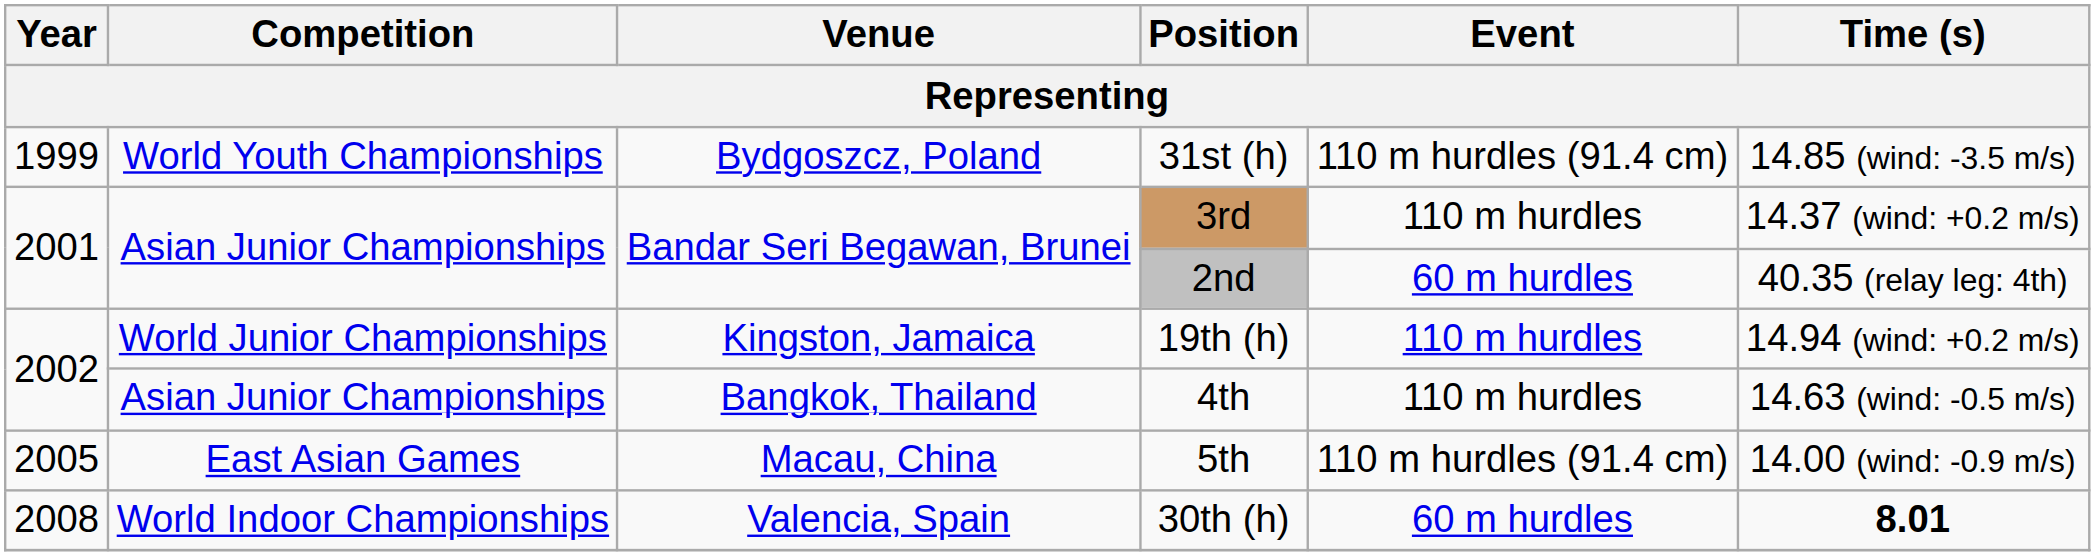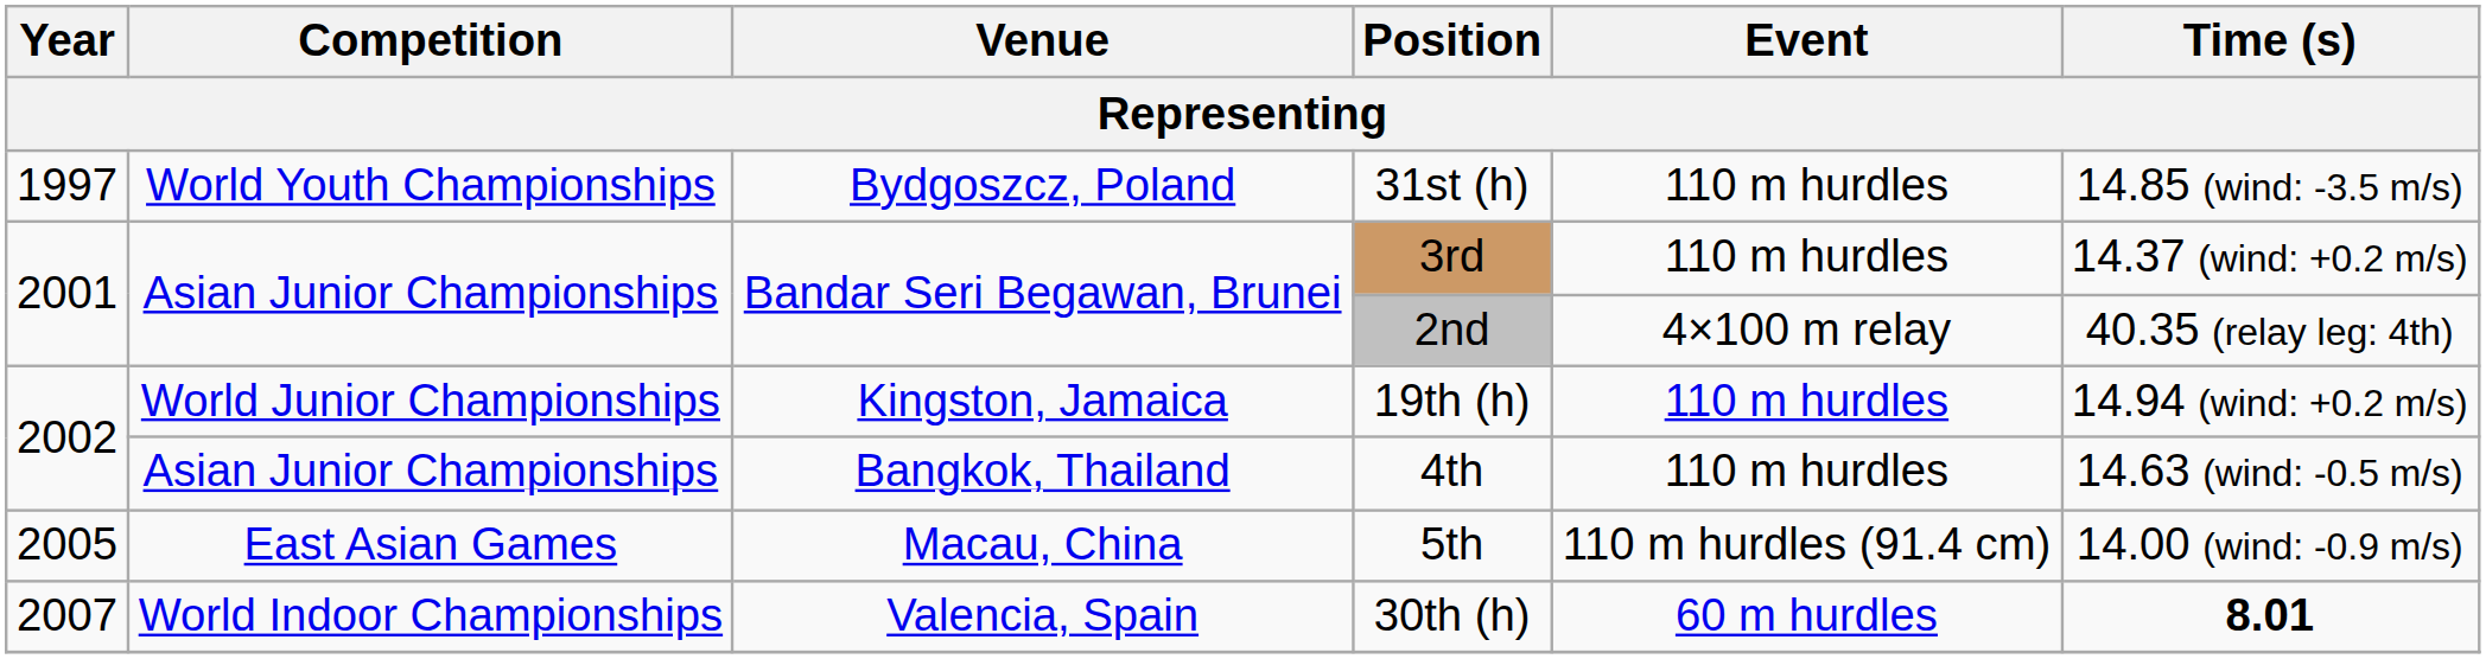31st (h) | Year: 1999 -> 1997
31st (h) | Event: 110 m hurdles (91.4 cm) -> 110 m hurdles
2nd | Event: 60 m hurdles -> 4×100 m relay
30th (h) | Year: 2008 -> 2007
